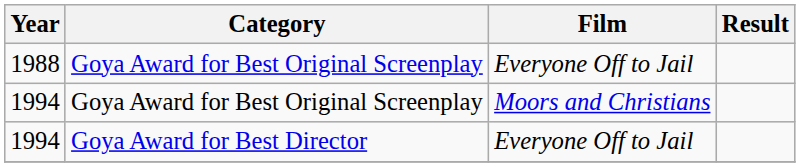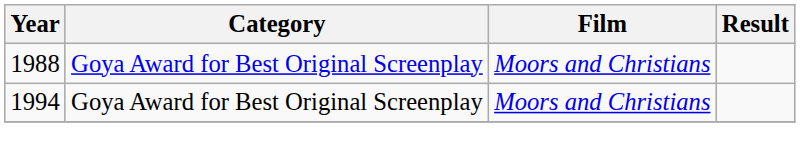1988 | Film: Everyone Off to Jail -> Moors and Christians
- row: 1994 | Goya Award for Best Director | Everyone Off to Jail
